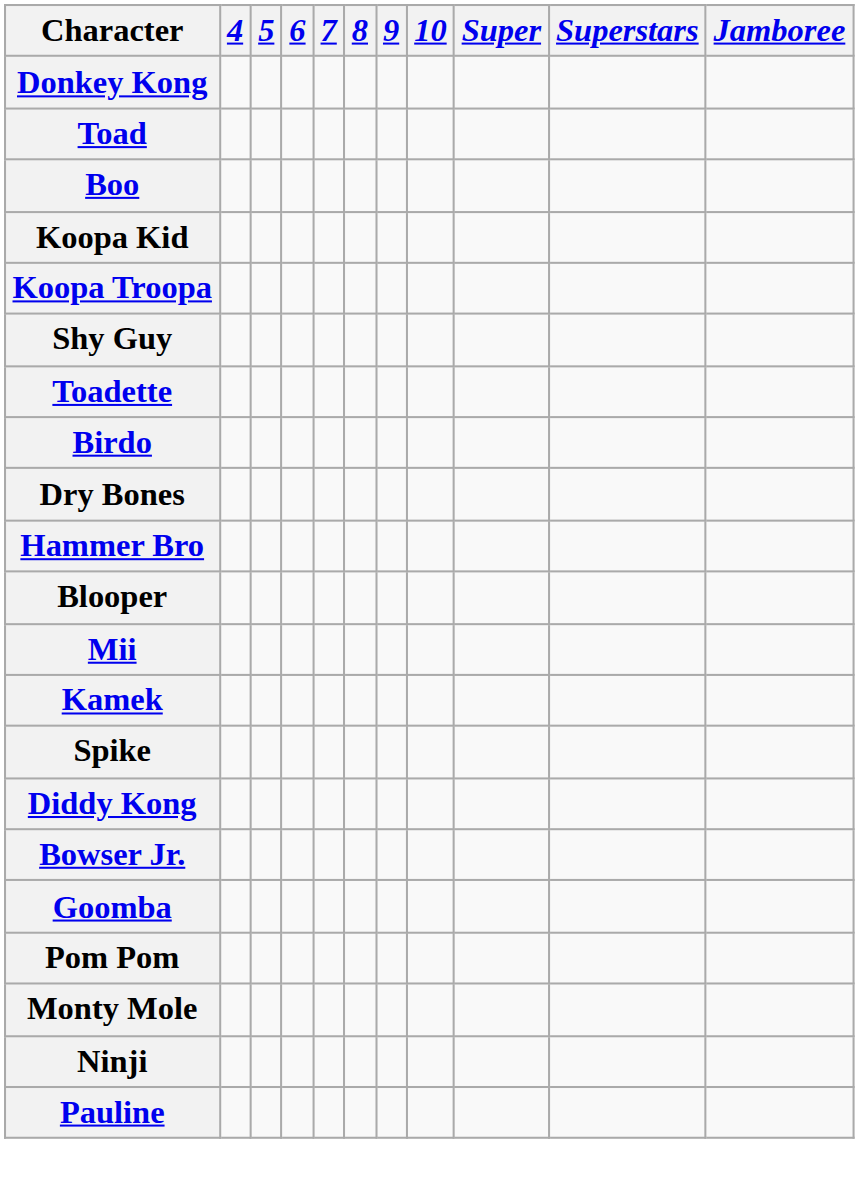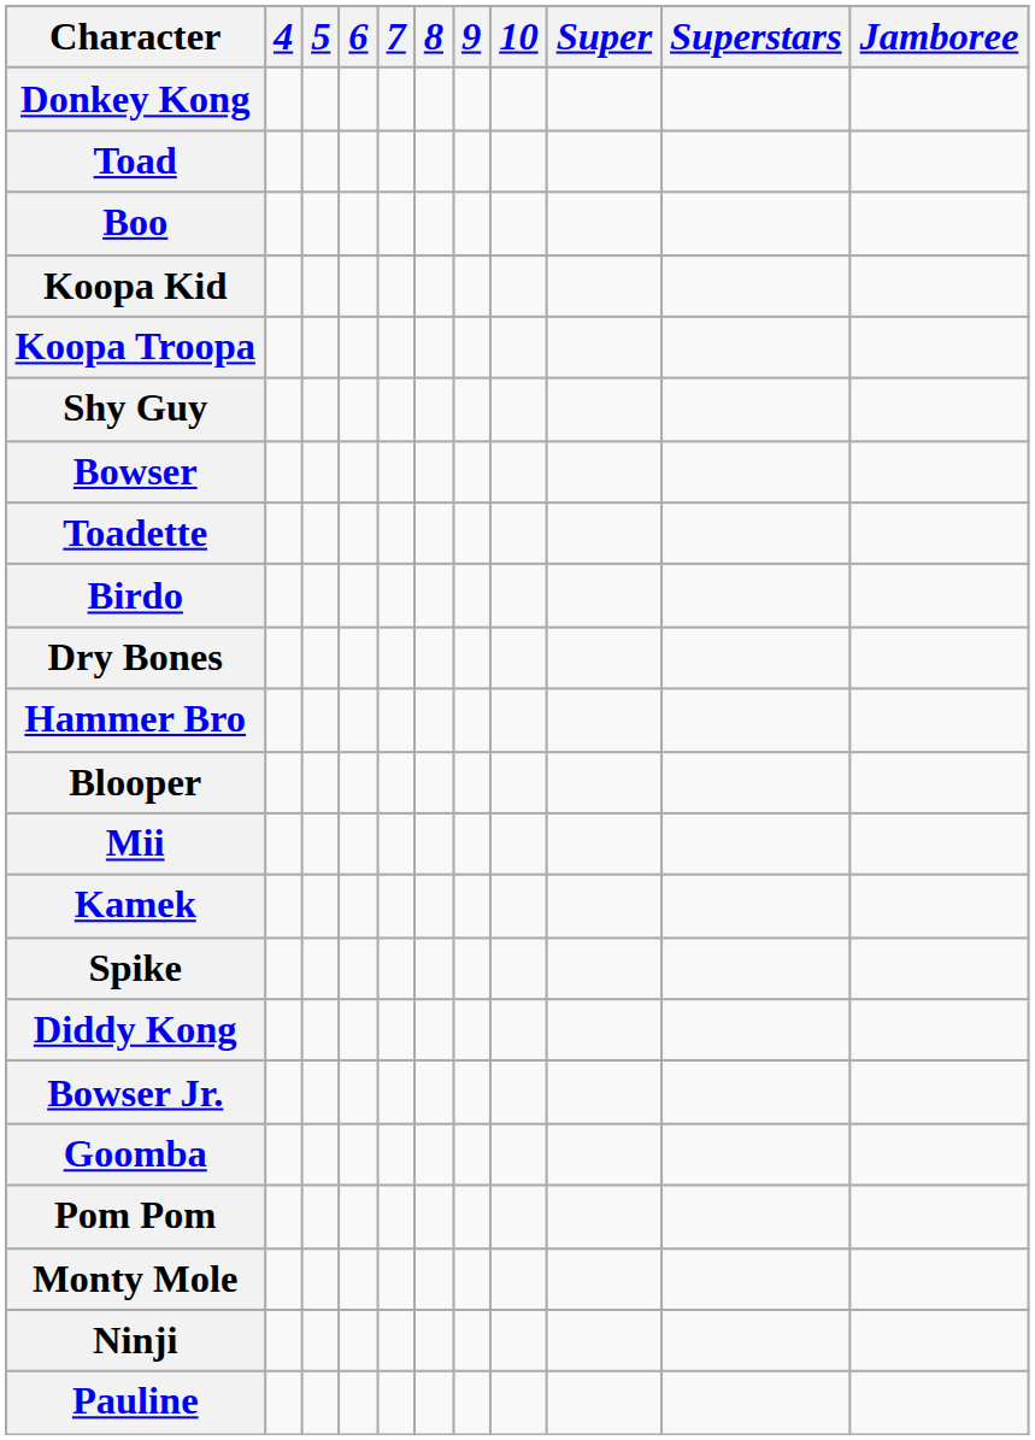+ row: Bowser
